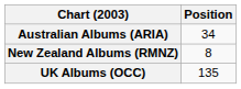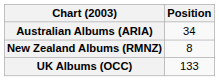UK Albums (OCC) | Position: 135 -> 133
